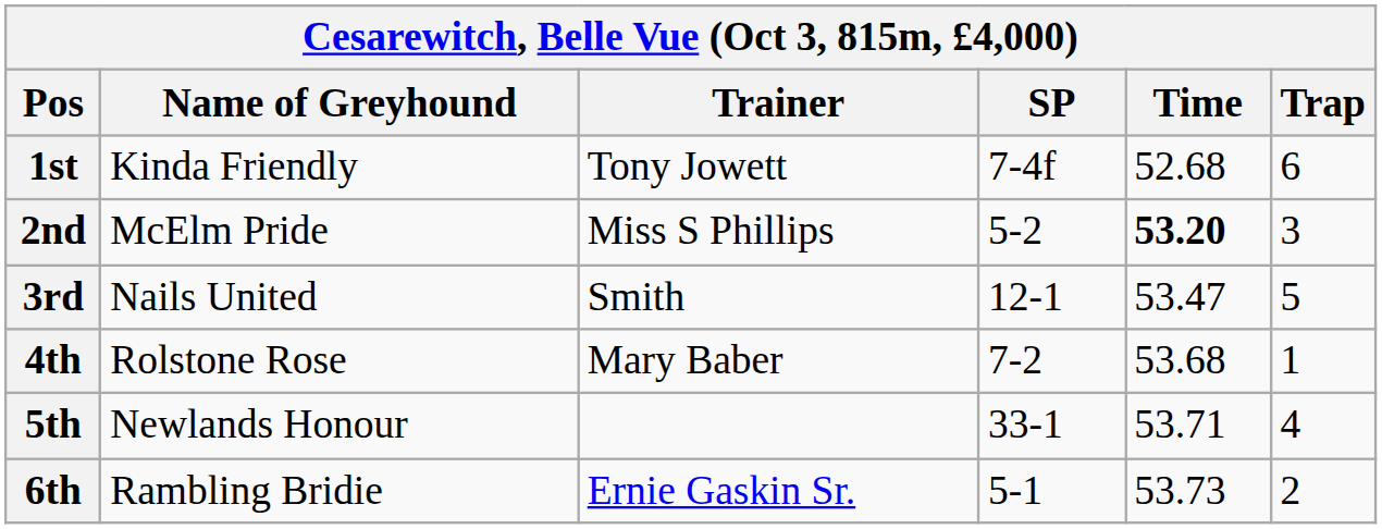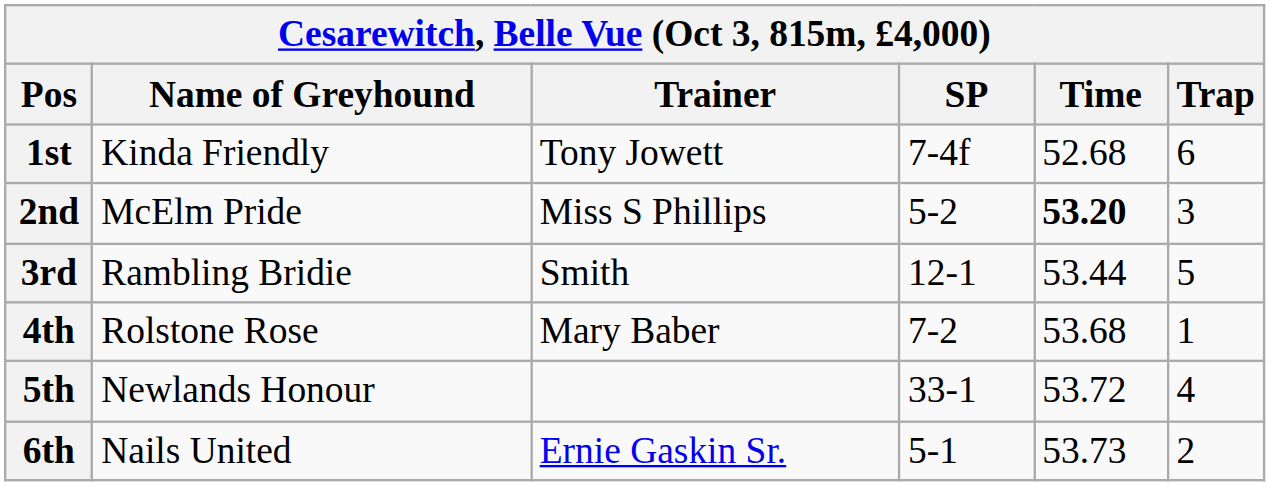3rd | Name of Greyhound: Nails United -> Rambling Bridie
3rd | Time: 53.47 -> 53.44
5th | Time: 53.71 -> 53.72
6th | Name of Greyhound: Rambling Bridie -> Nails United
